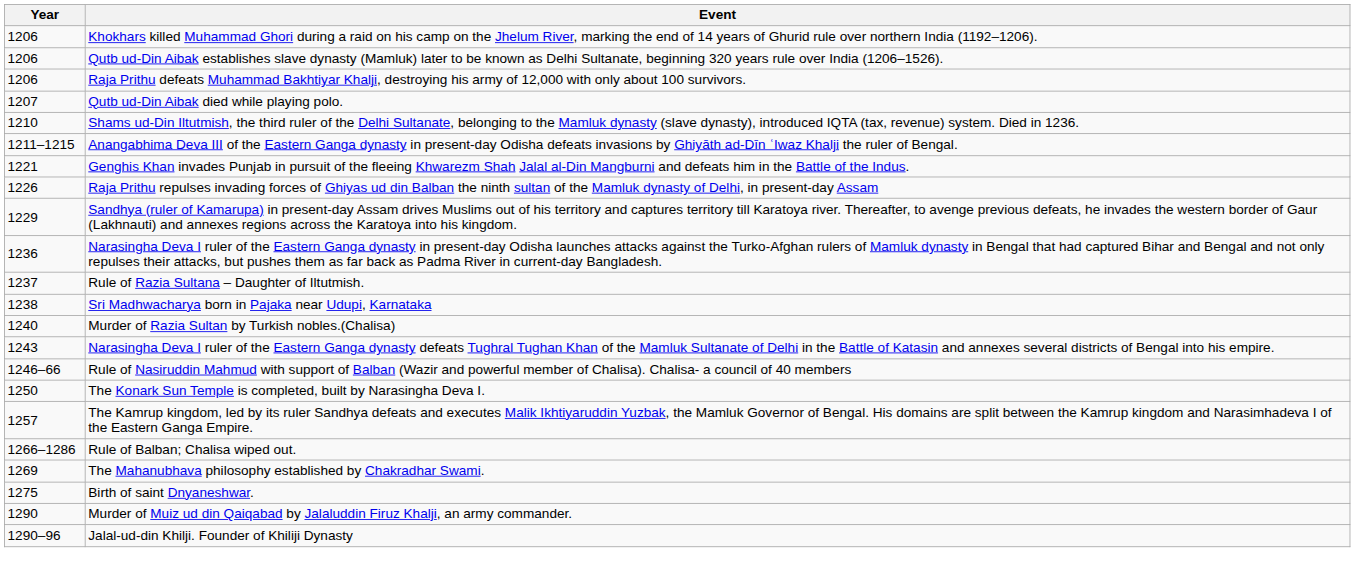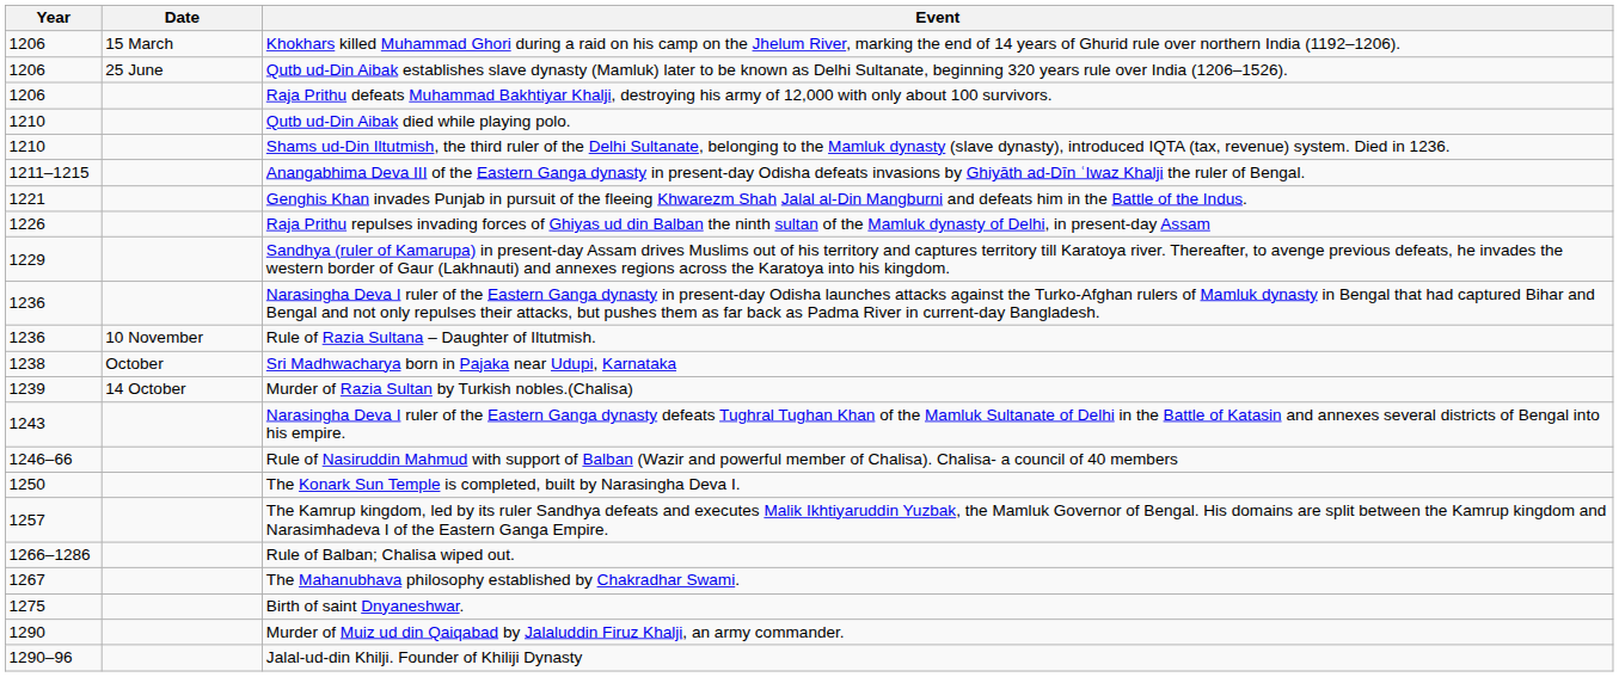+ column: Date | 15 March | 25 June | 10 November | October | 14 October
Qutb ud-Din Aibak died while playing polo. | Year: 1207 -> 1210
Rule of Razia Sultana – Daughter of Iltutmish. | Year: 1237 -> 1236
Murder of Razia Sultan by Turkish nobles.(Chalisa) | Year: 1240 -> 1239
The Mahanubhava philosophy established by Chakradhar Swami. | Year: 1269 -> 1267
